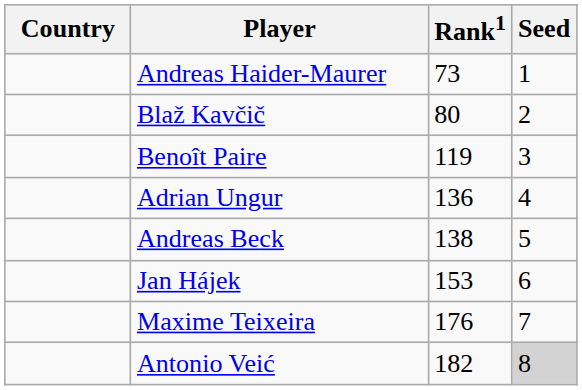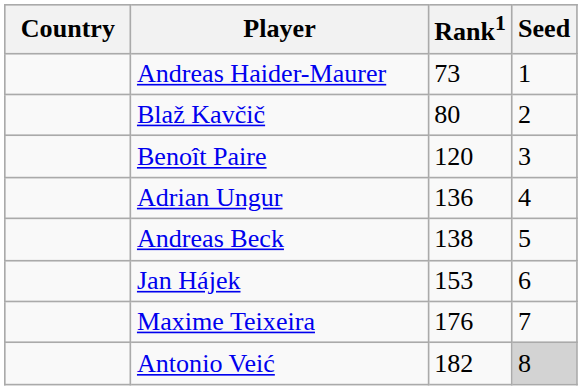Benoît Paire | Rank1: 119 -> 120
